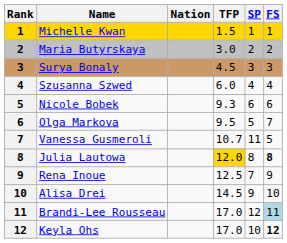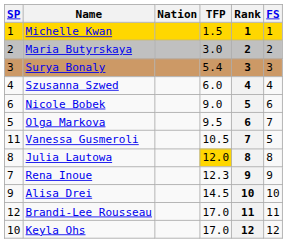columns swapped: Rank <-> SP
Surya Bonaly | TFP: 4.5 -> 5.4
Nicole Bobek | TFP: 9.3 -> 9.0
Vanessa Gusmeroli | TFP: 10.7 -> 10.5
Julia Lautowa | FS: bold -> normal
Rena Inoue | TFP: 12.5 -> 12.3
Brandi-Lee Rousseau | FS: lightblue background -> no background
Keyla Ohs | FS: bold -> normal
